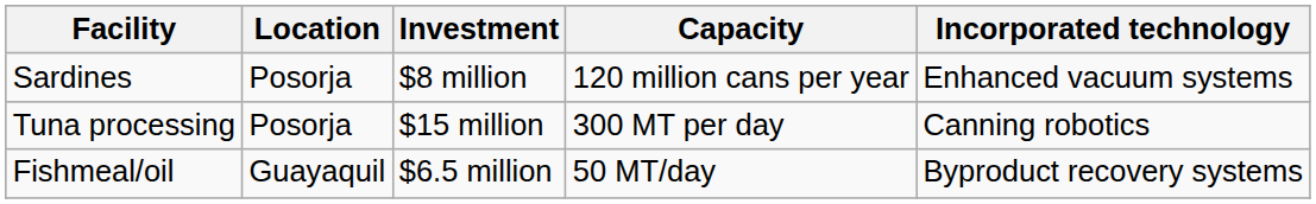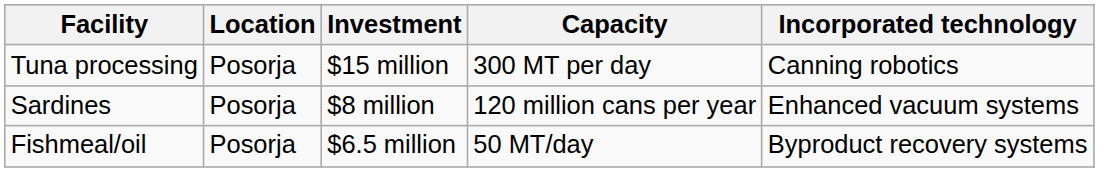rows swapped: Tuna processing <-> Sardines
Fishmeal/oil | Location: Guayaquil -> Posorja
